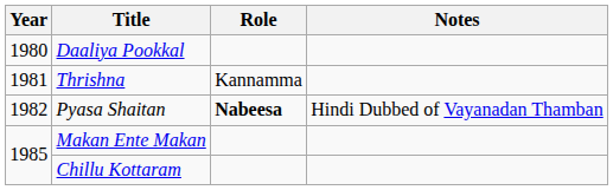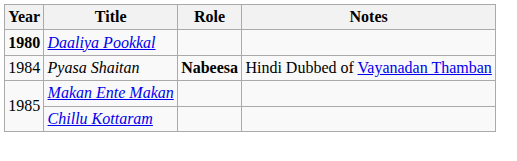Daaliya Pookkal | Year: normal -> bold
- row: 1981 | Thrishna | Kannamma
Pyasa Shaitan | Year: 1982 -> 1984
